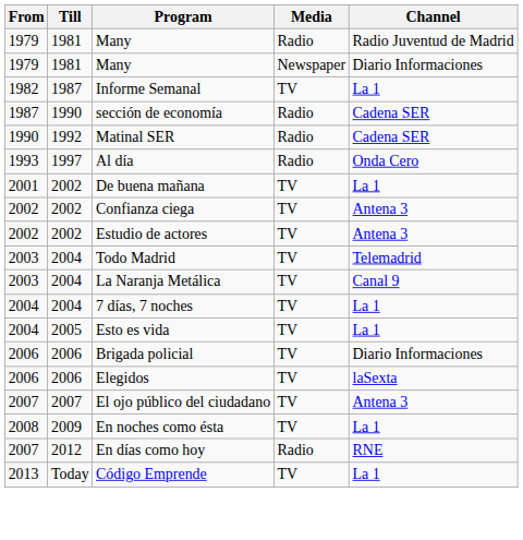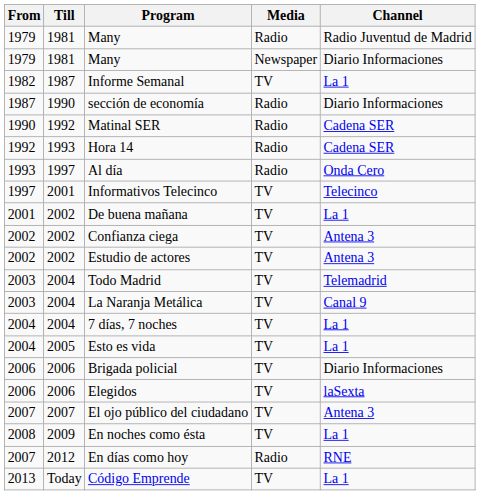sección de economía | Channel: Cadena SER -> Diario Informaciones
+ row: 1992 | 1993 | Hora 14 | Radio | Cadena SER
+ row: 1997 | 2001 | Informativos Telecinco | TV | Telecinco
